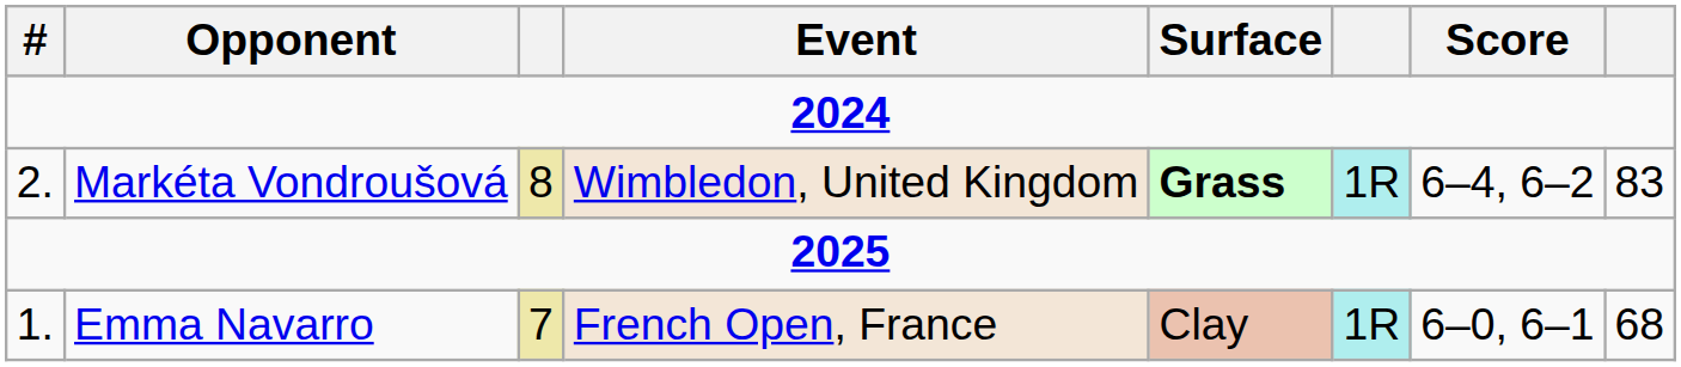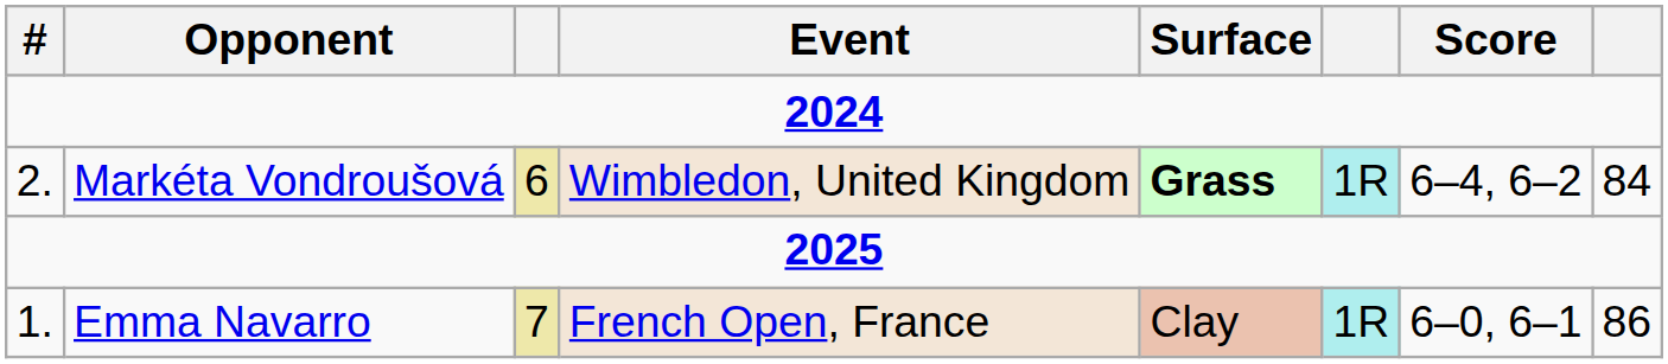Markéta Vondroušová | column 3: 8 -> 6
Markéta Vondroušová | column 8: 83 -> 84
Emma Navarro | column 8: 68 -> 86
